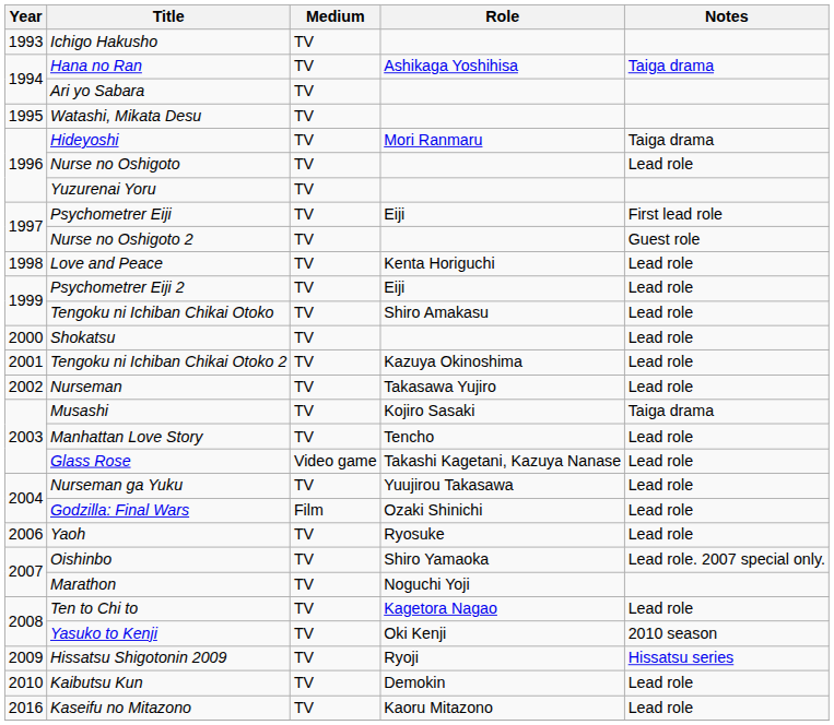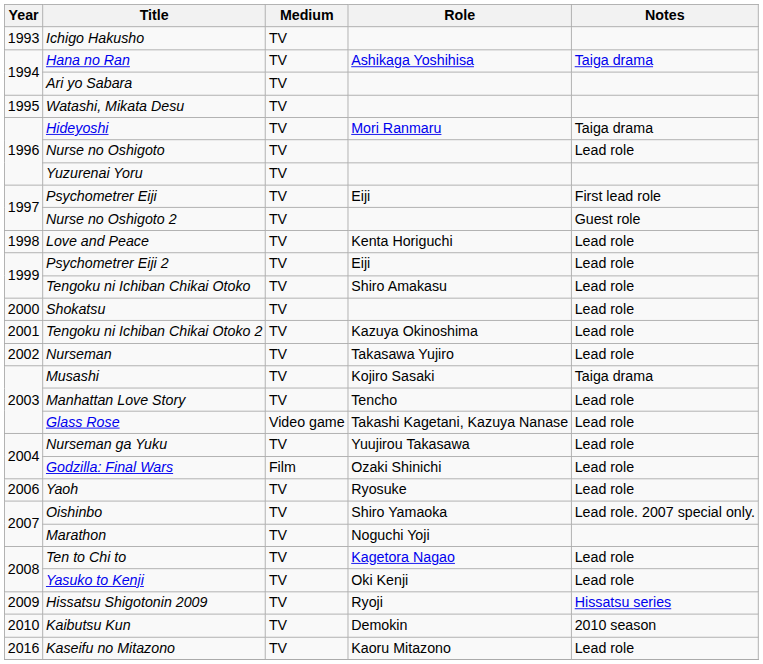Yasuko to Kenji | Notes: 2010 season -> Lead role
Kaibutsu Kun | Notes: Lead role -> 2010 season
